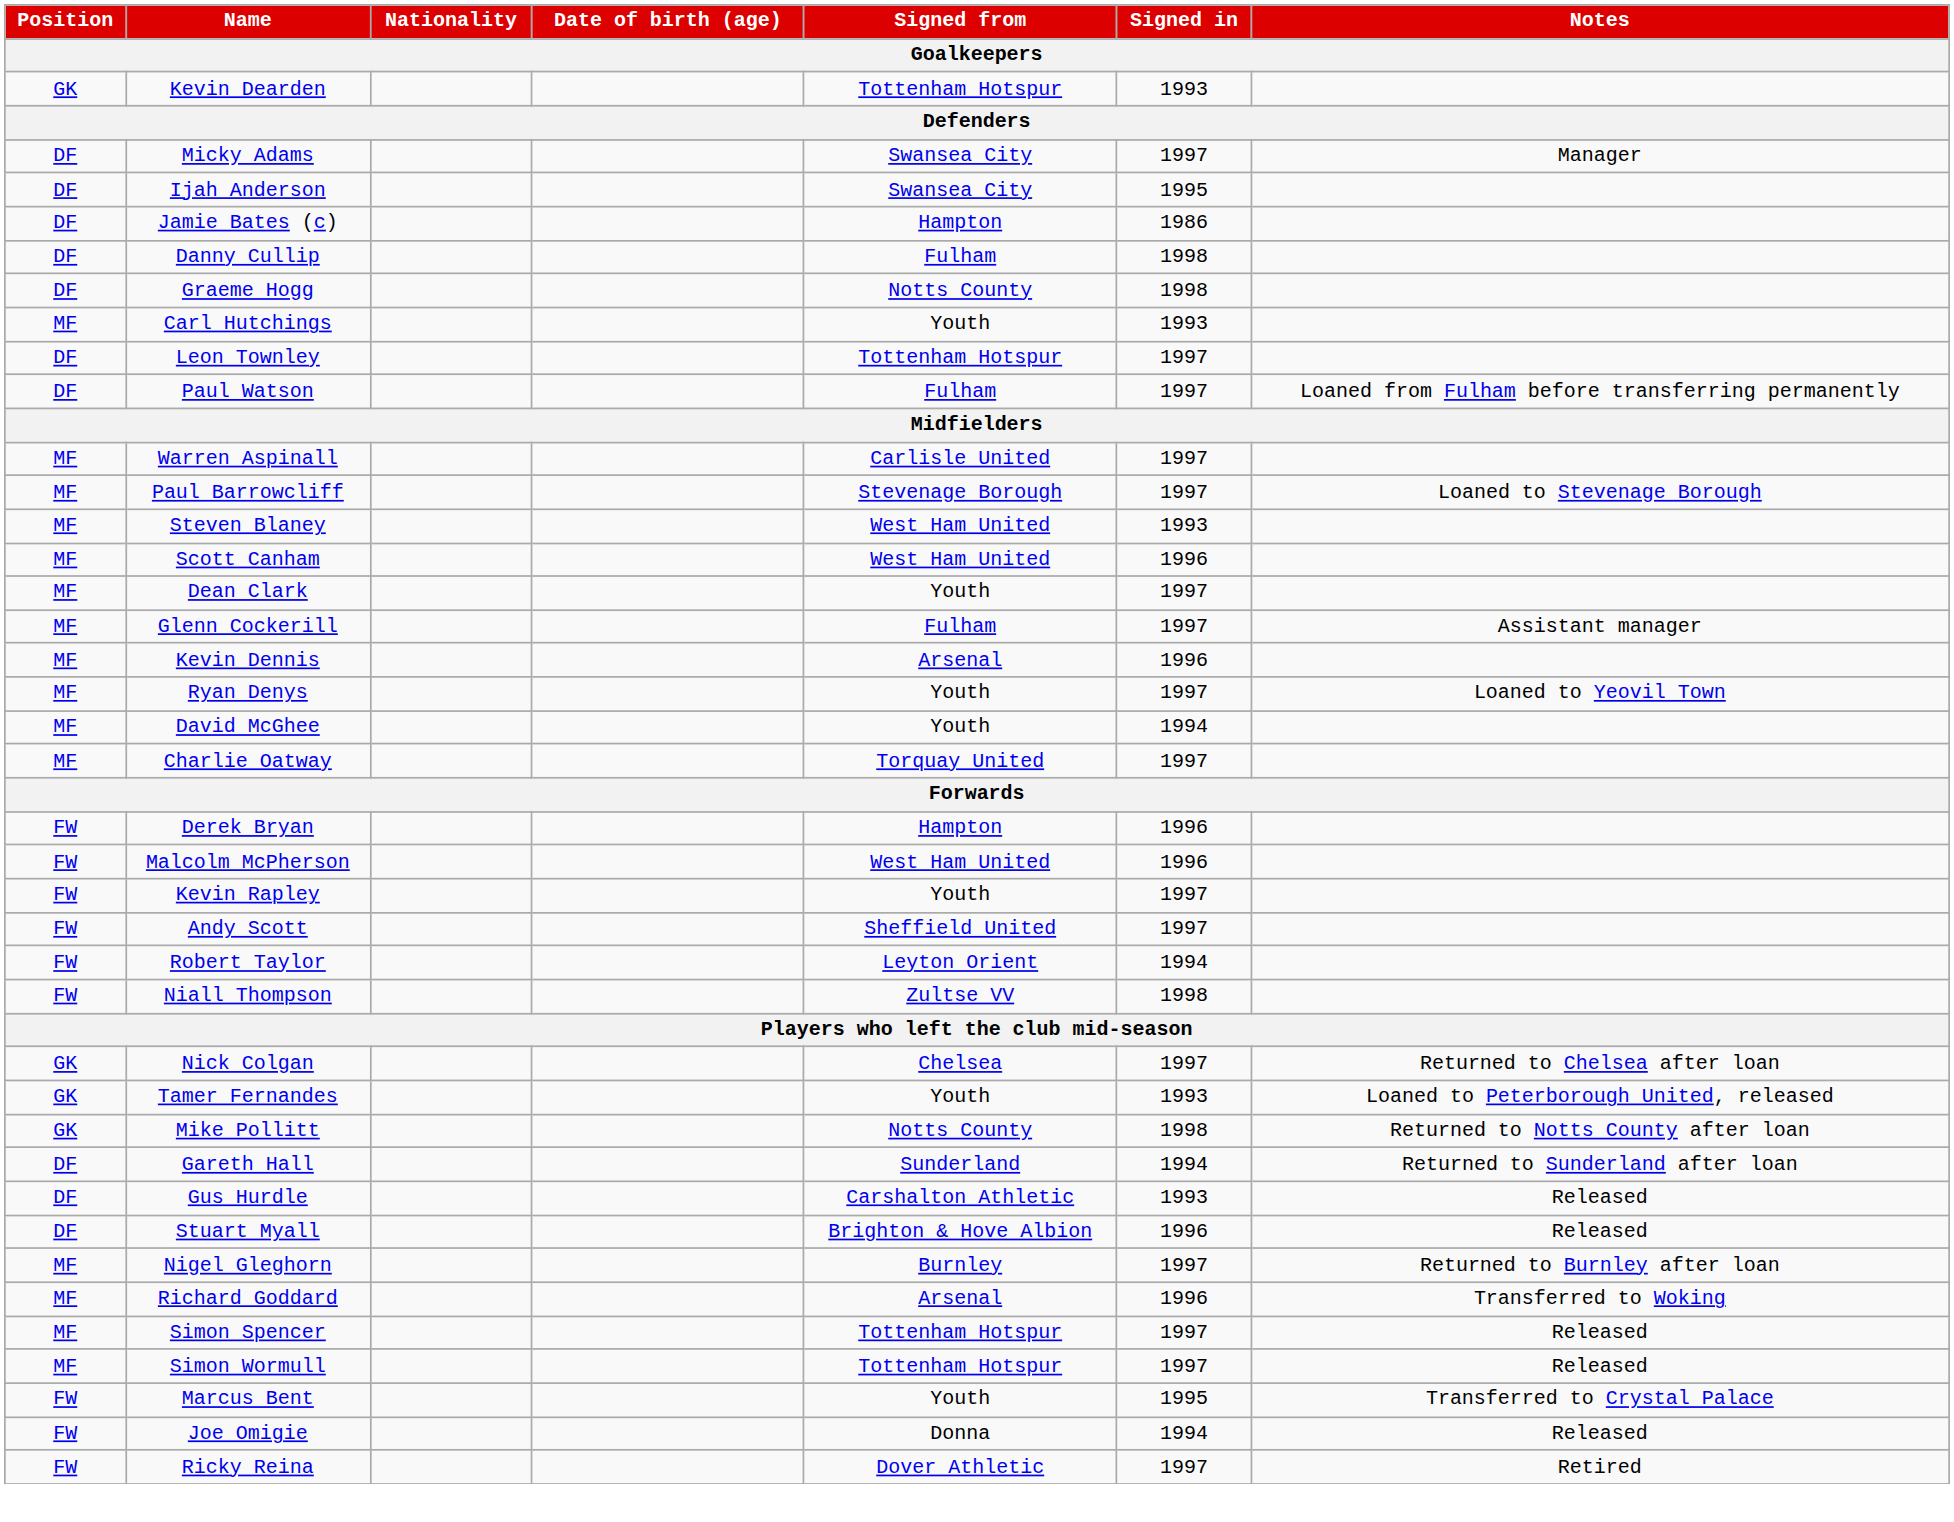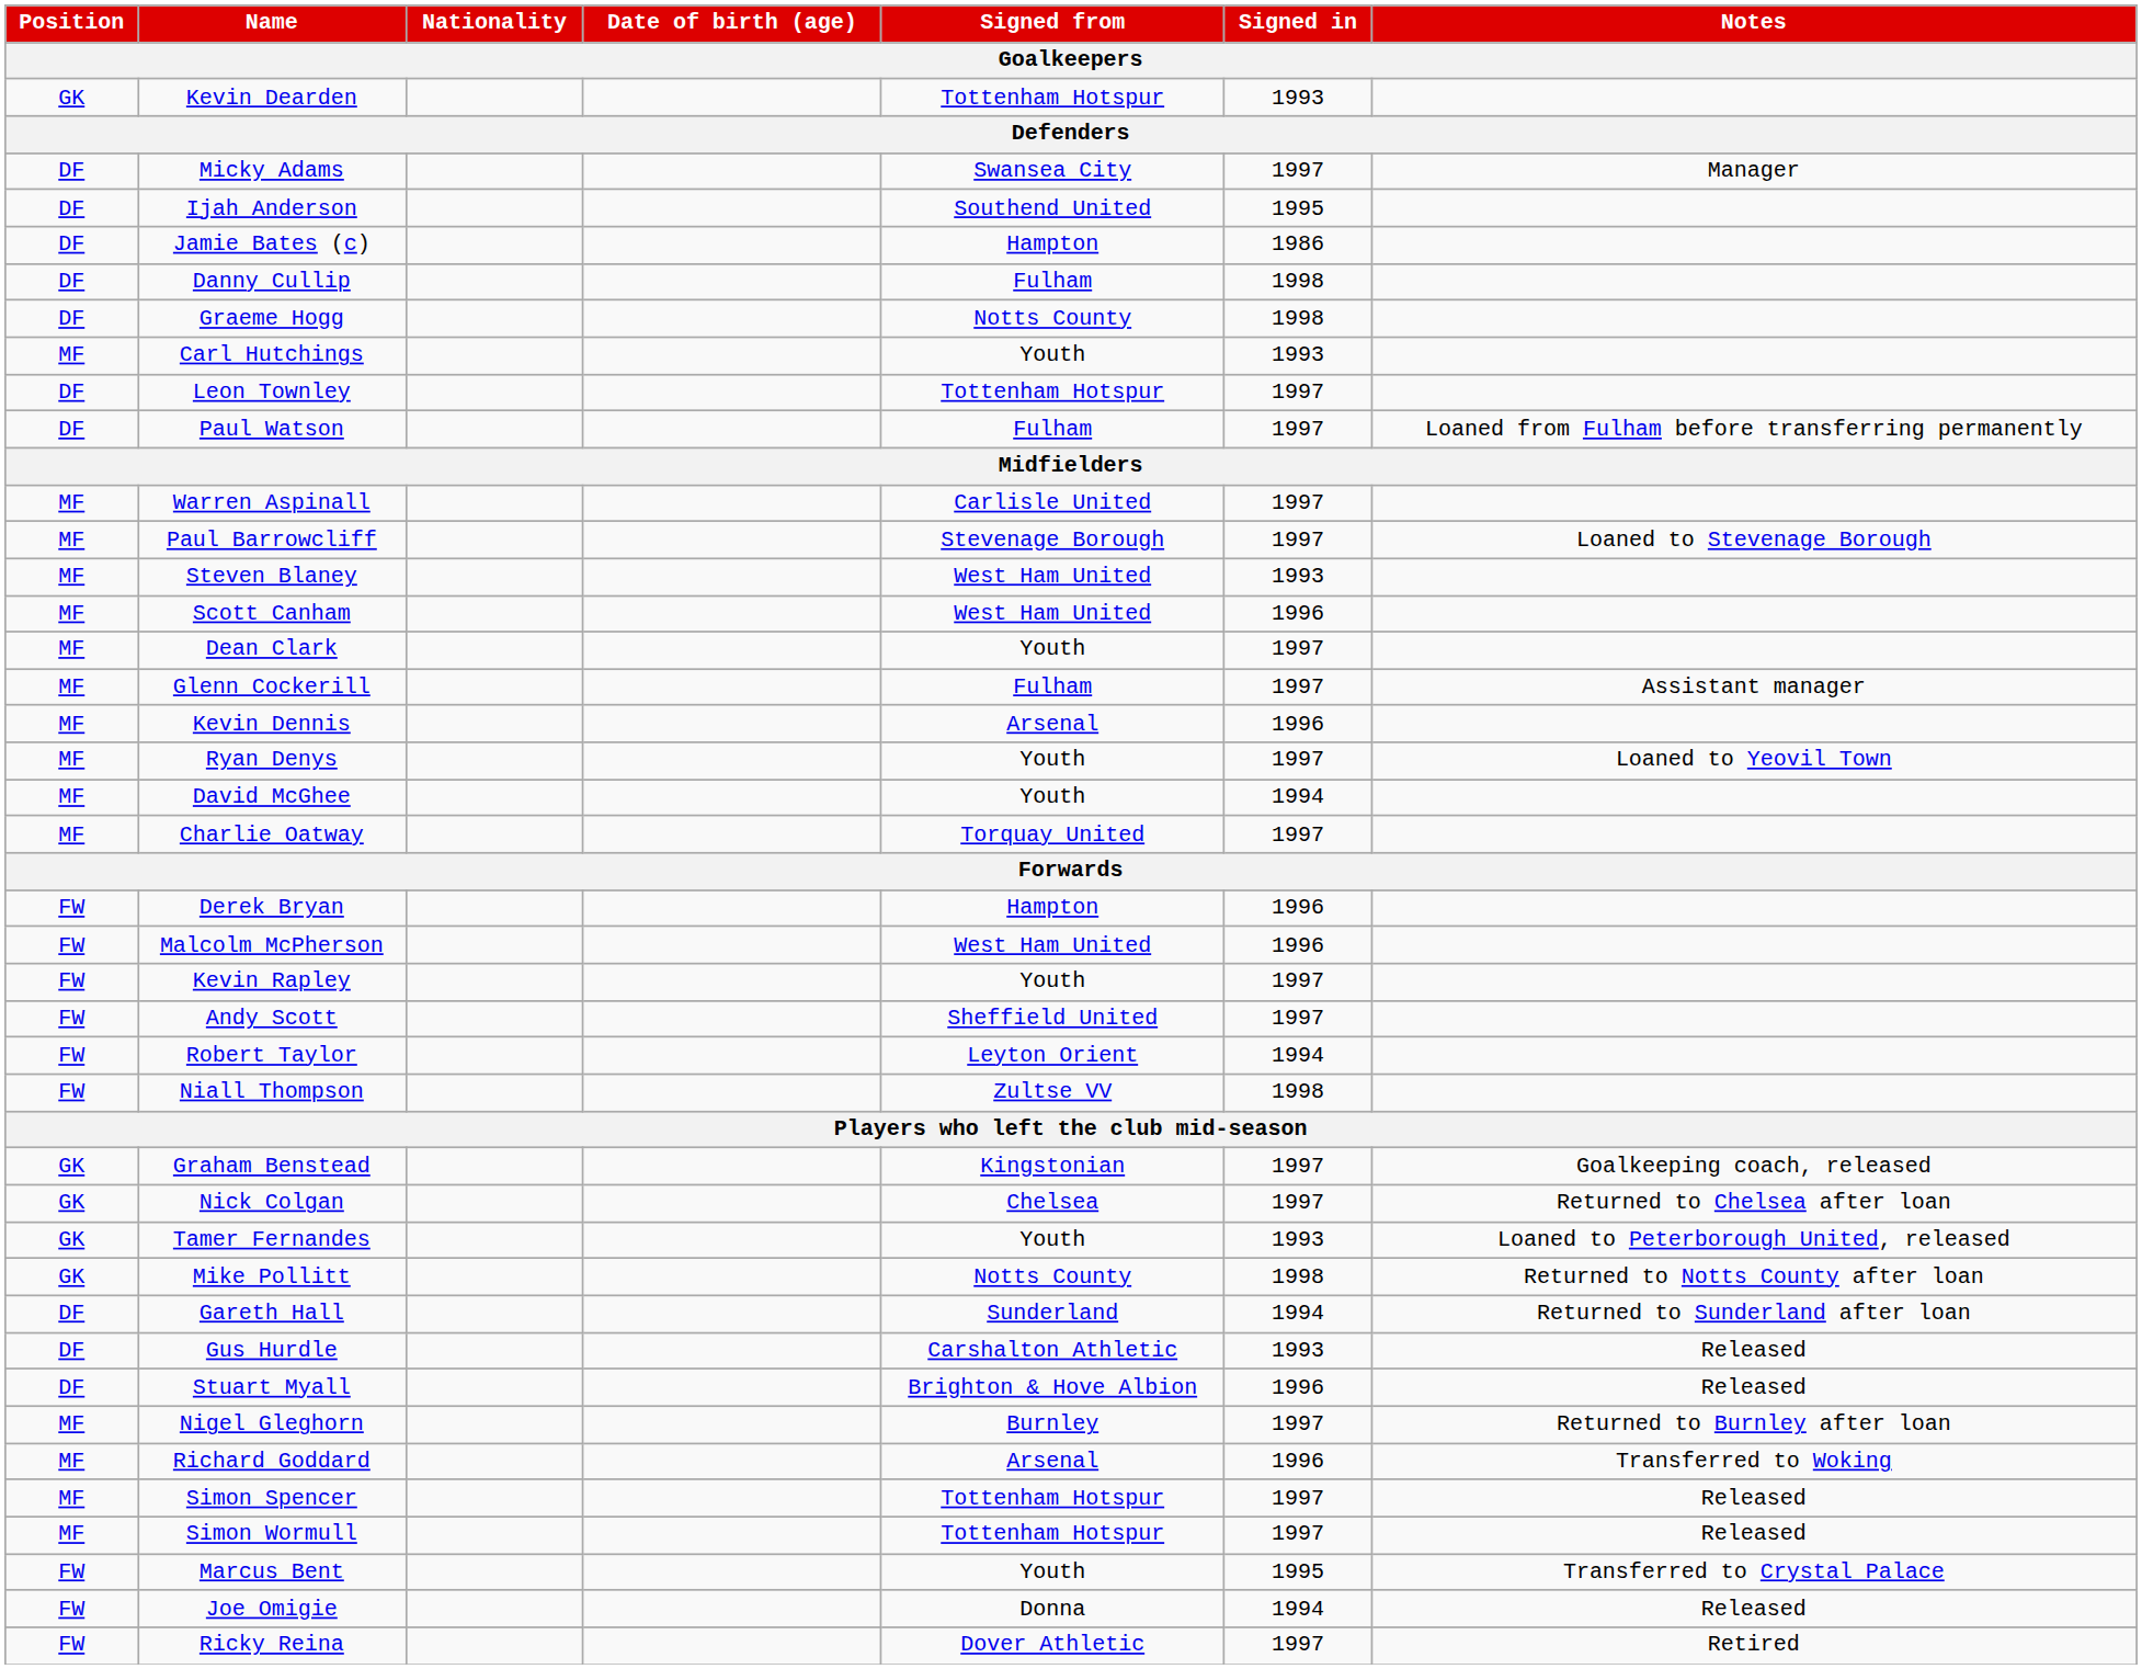Ijah Anderson | Signed from: Swansea City -> Southend United
+ row: GK | Graham Benstead | Kingstonian | 1997 | Goalkeeping coach, released
